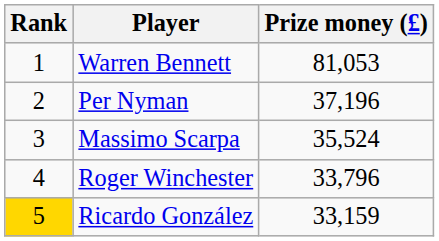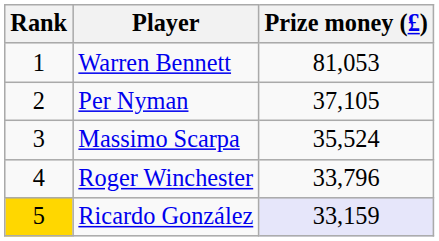Per Nyman | Prize money (£): 37,196 -> 37,105
Ricardo González | Prize money (£): no background -> lavender background
